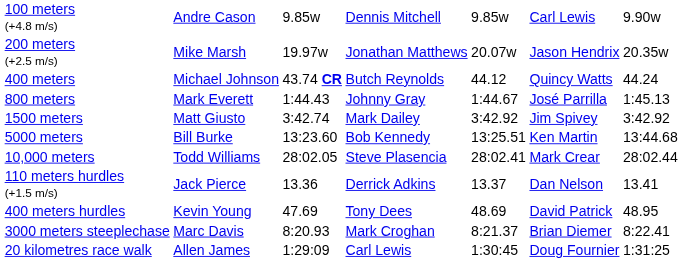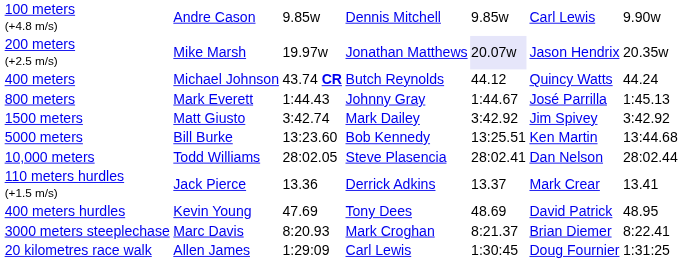200 meters (+2.5 m/s) | column 5: no background -> lavender background
10,000 meters | column 6: Mark Crear -> Dan Nelson
110 meters hurdles (+1.5 m/s) | column 6: Dan Nelson -> Mark Crear
